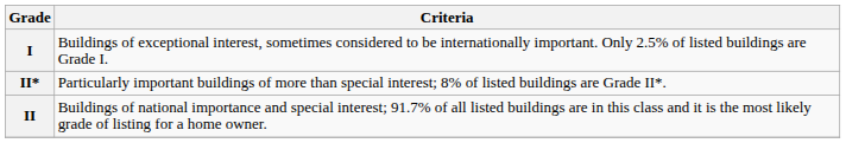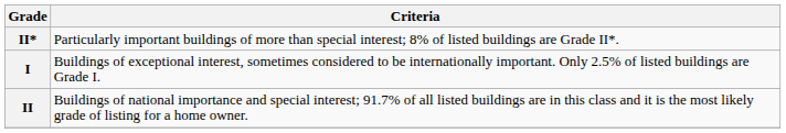rows swapped: I <-> II*
